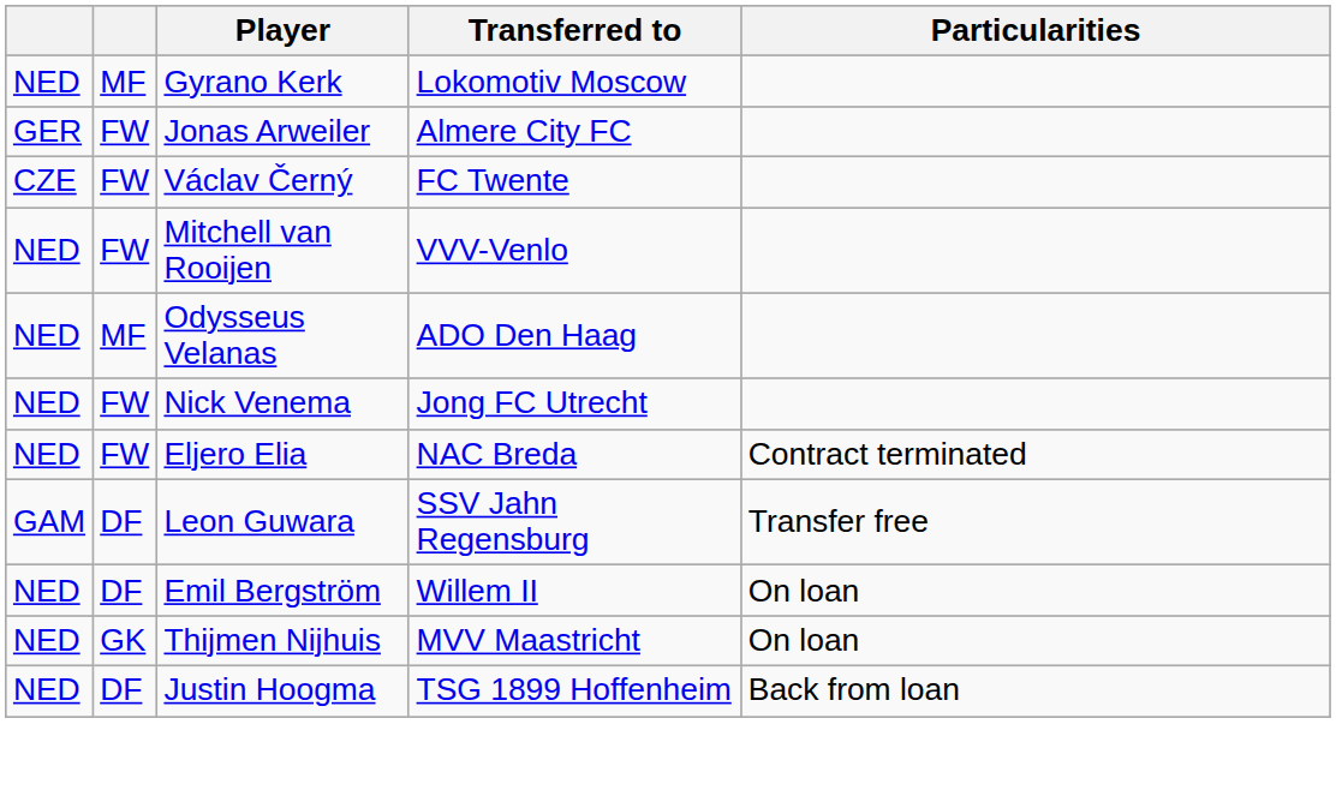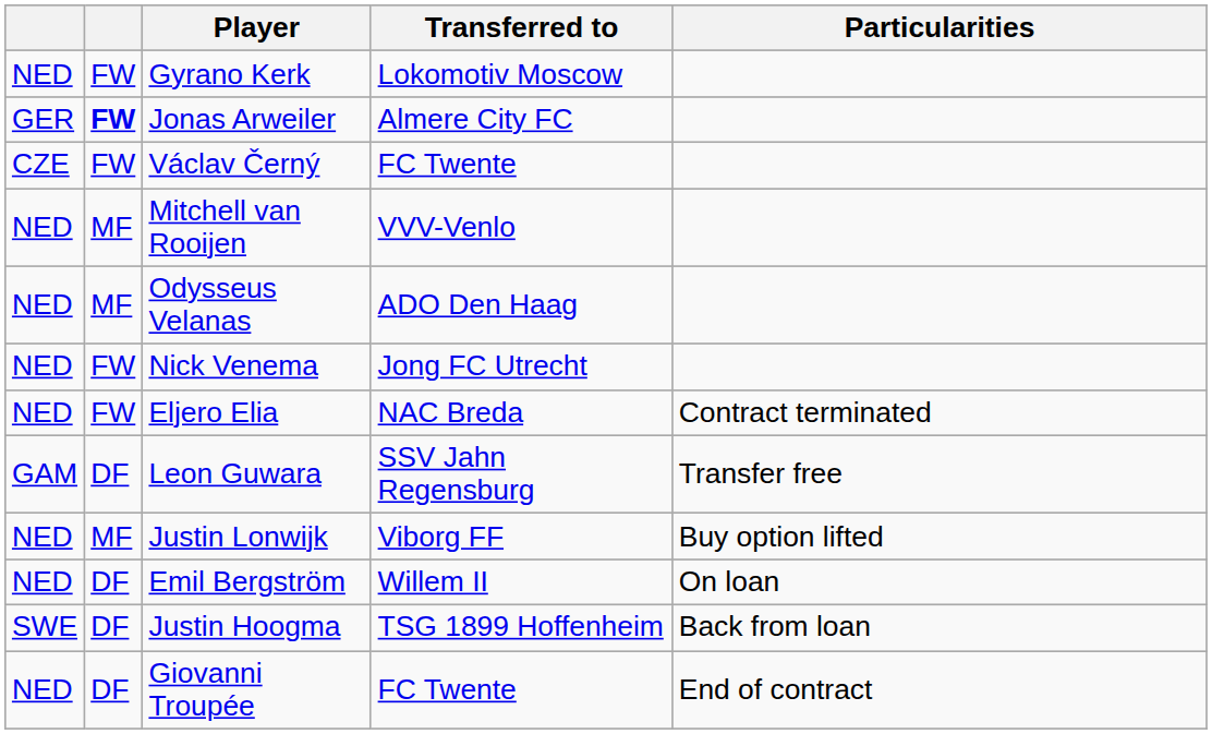Gyrano Kerk | column 2: MF -> FW
Jonas Arweiler | column 2: normal -> bold
Mitchell van Rooijen | column 2: FW -> MF
+ row: NED | MF | Justin Lonwijk | Viborg FF | Buy option lifted
- row: NED | GK | Thijmen Nijhuis | MVV Maastricht | On loan
Justin Hoogma | column 1: NED -> SWE
+ row: NED | DF | Giovanni Troupée | FC Twente | End of contract
